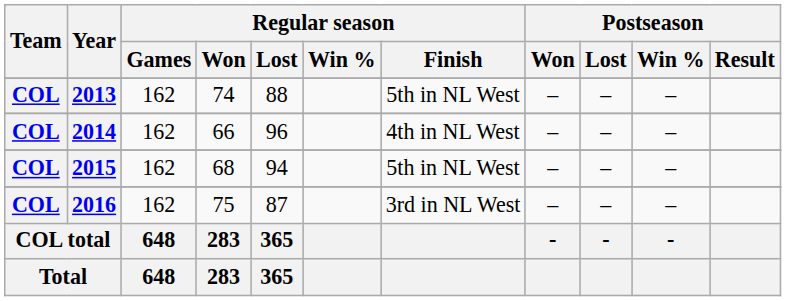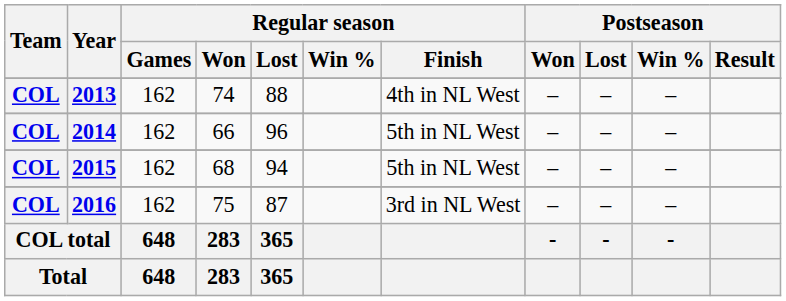2013 | Regular season / Finish: 5th in NL West -> 4th in NL West
2014 | Regular season / Finish: 4th in NL West -> 5th in NL West
